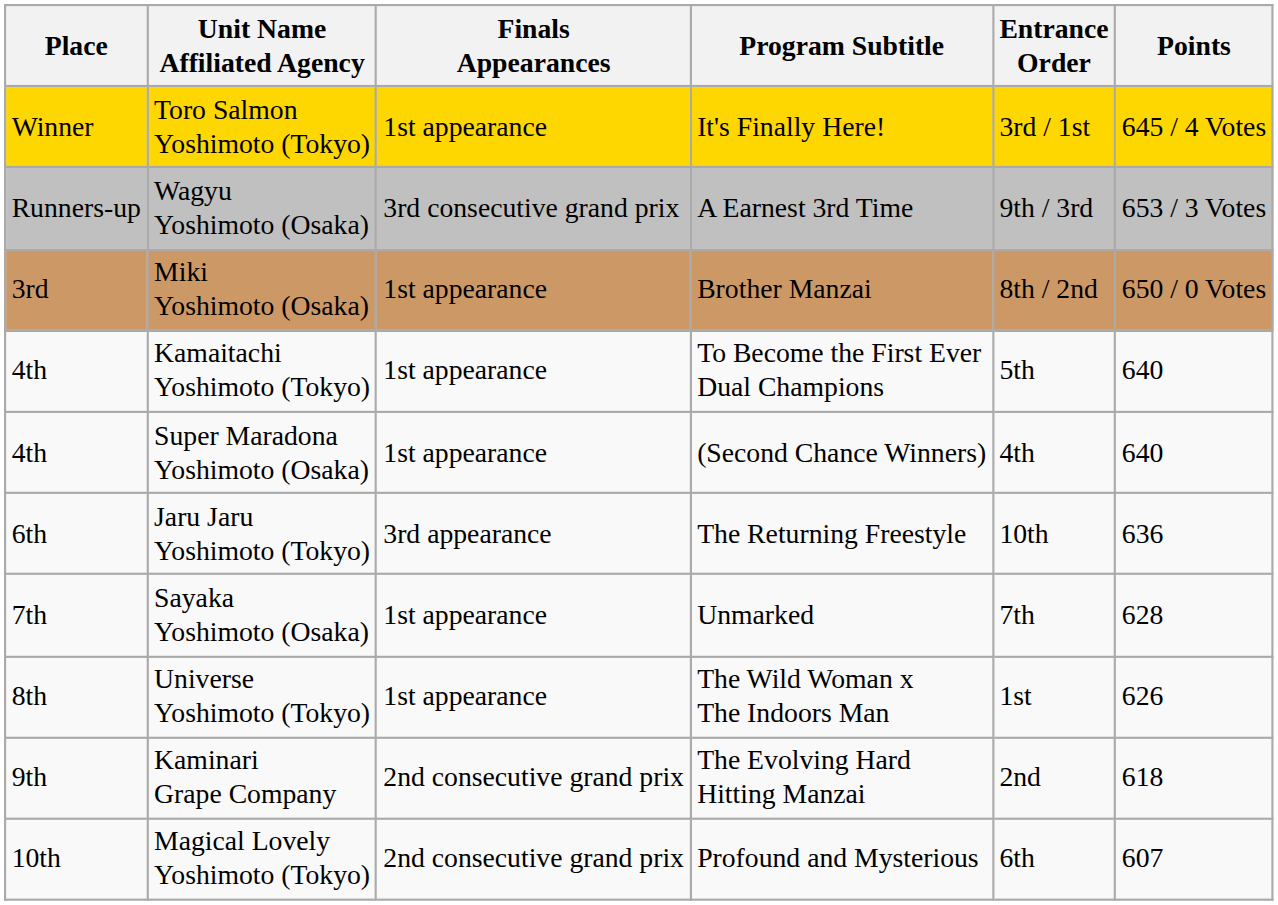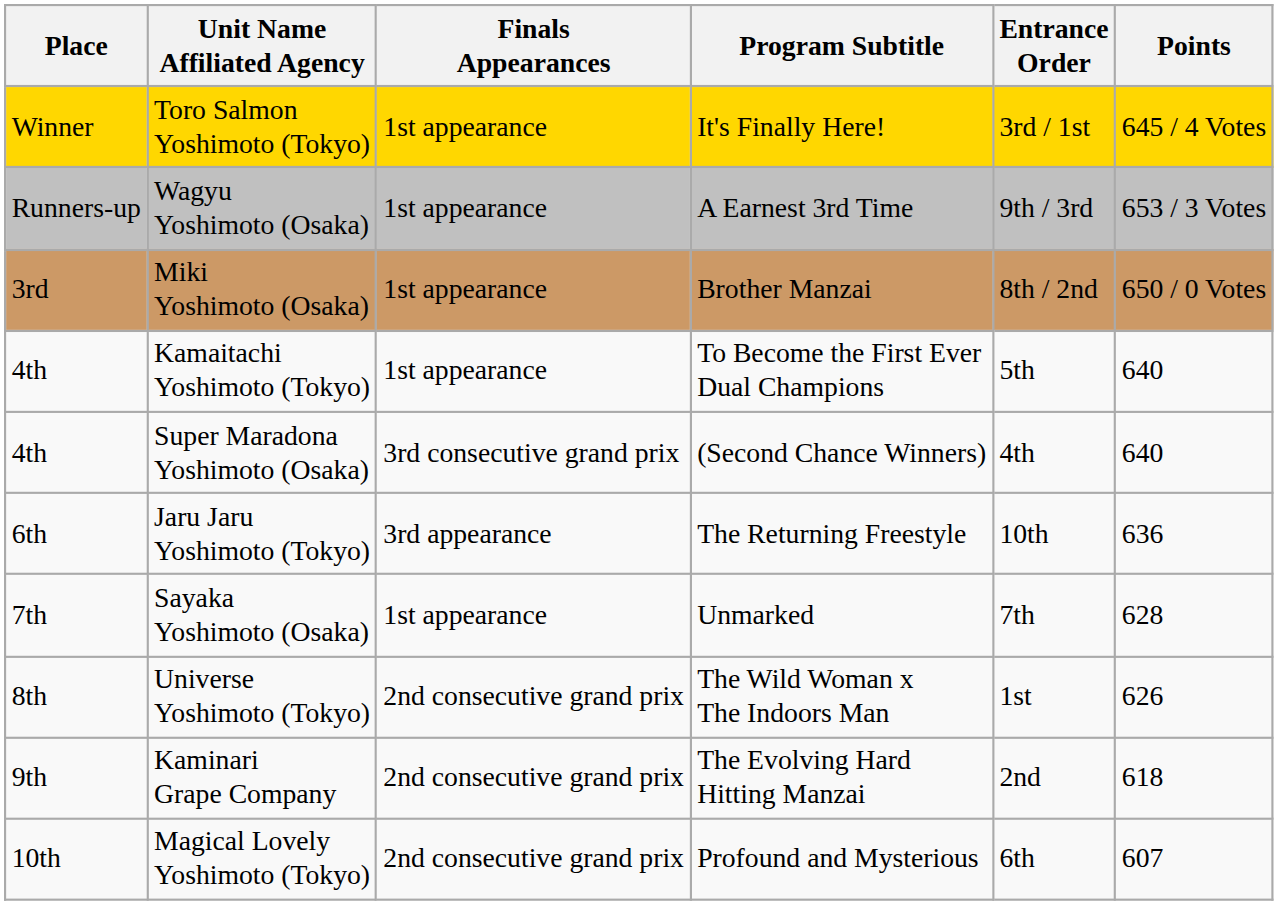Wagyu Yoshimoto (Osaka) | Finals Appearances: 3rd consecutive grand prix -> 1st appearance
Super Maradona Yoshimoto (Osaka) | Finals Appearances: 1st appearance -> 3rd consecutive grand prix
Universe Yoshimoto (Tokyo) | Finals Appearances: 1st appearance -> 2nd consecutive grand prix
